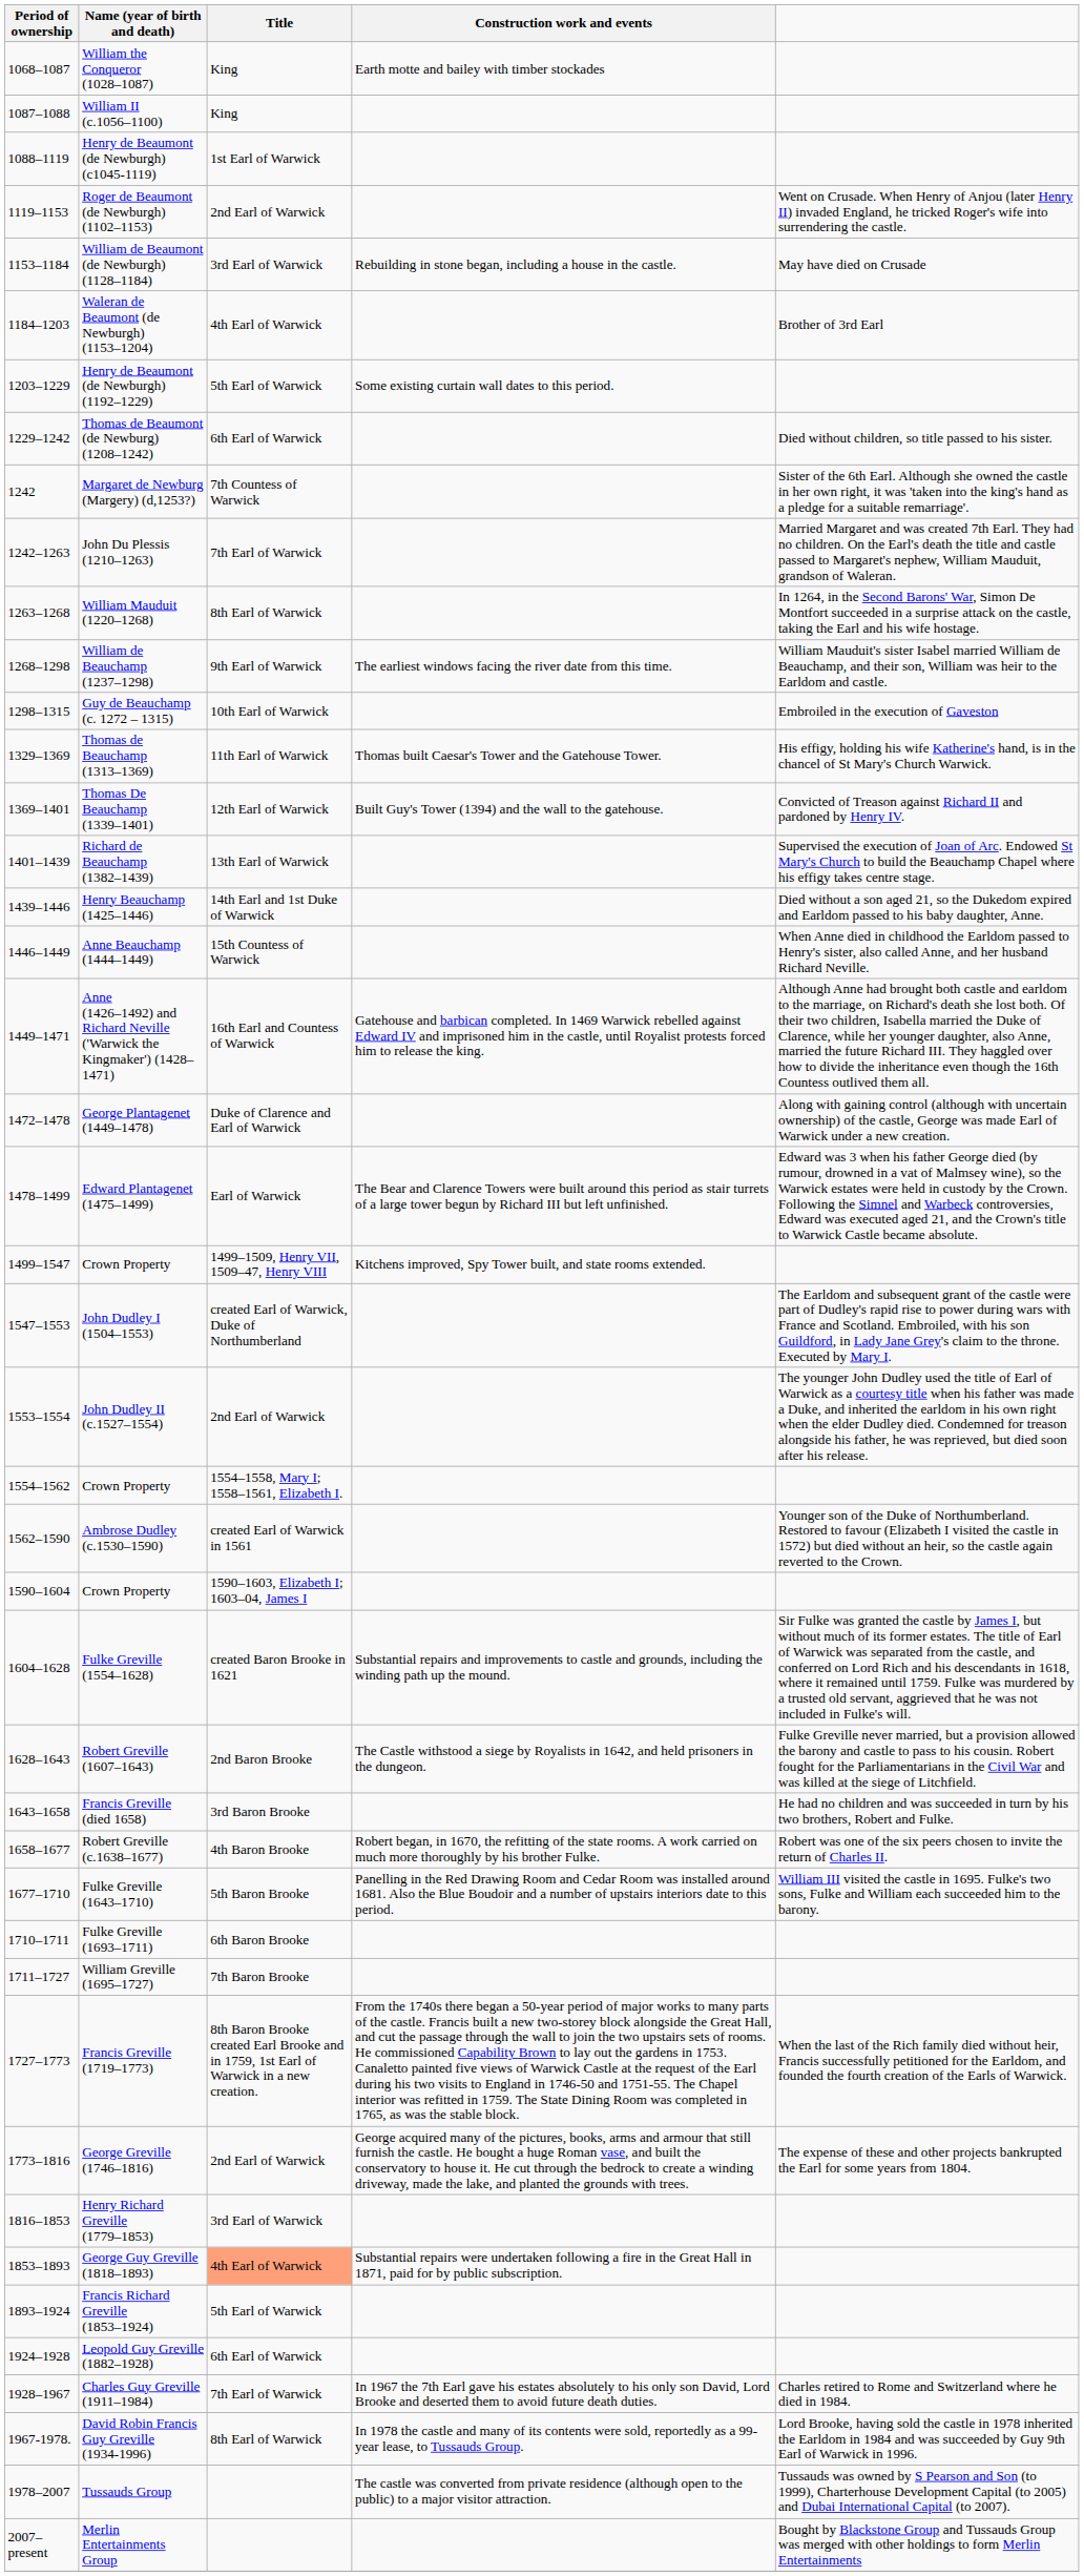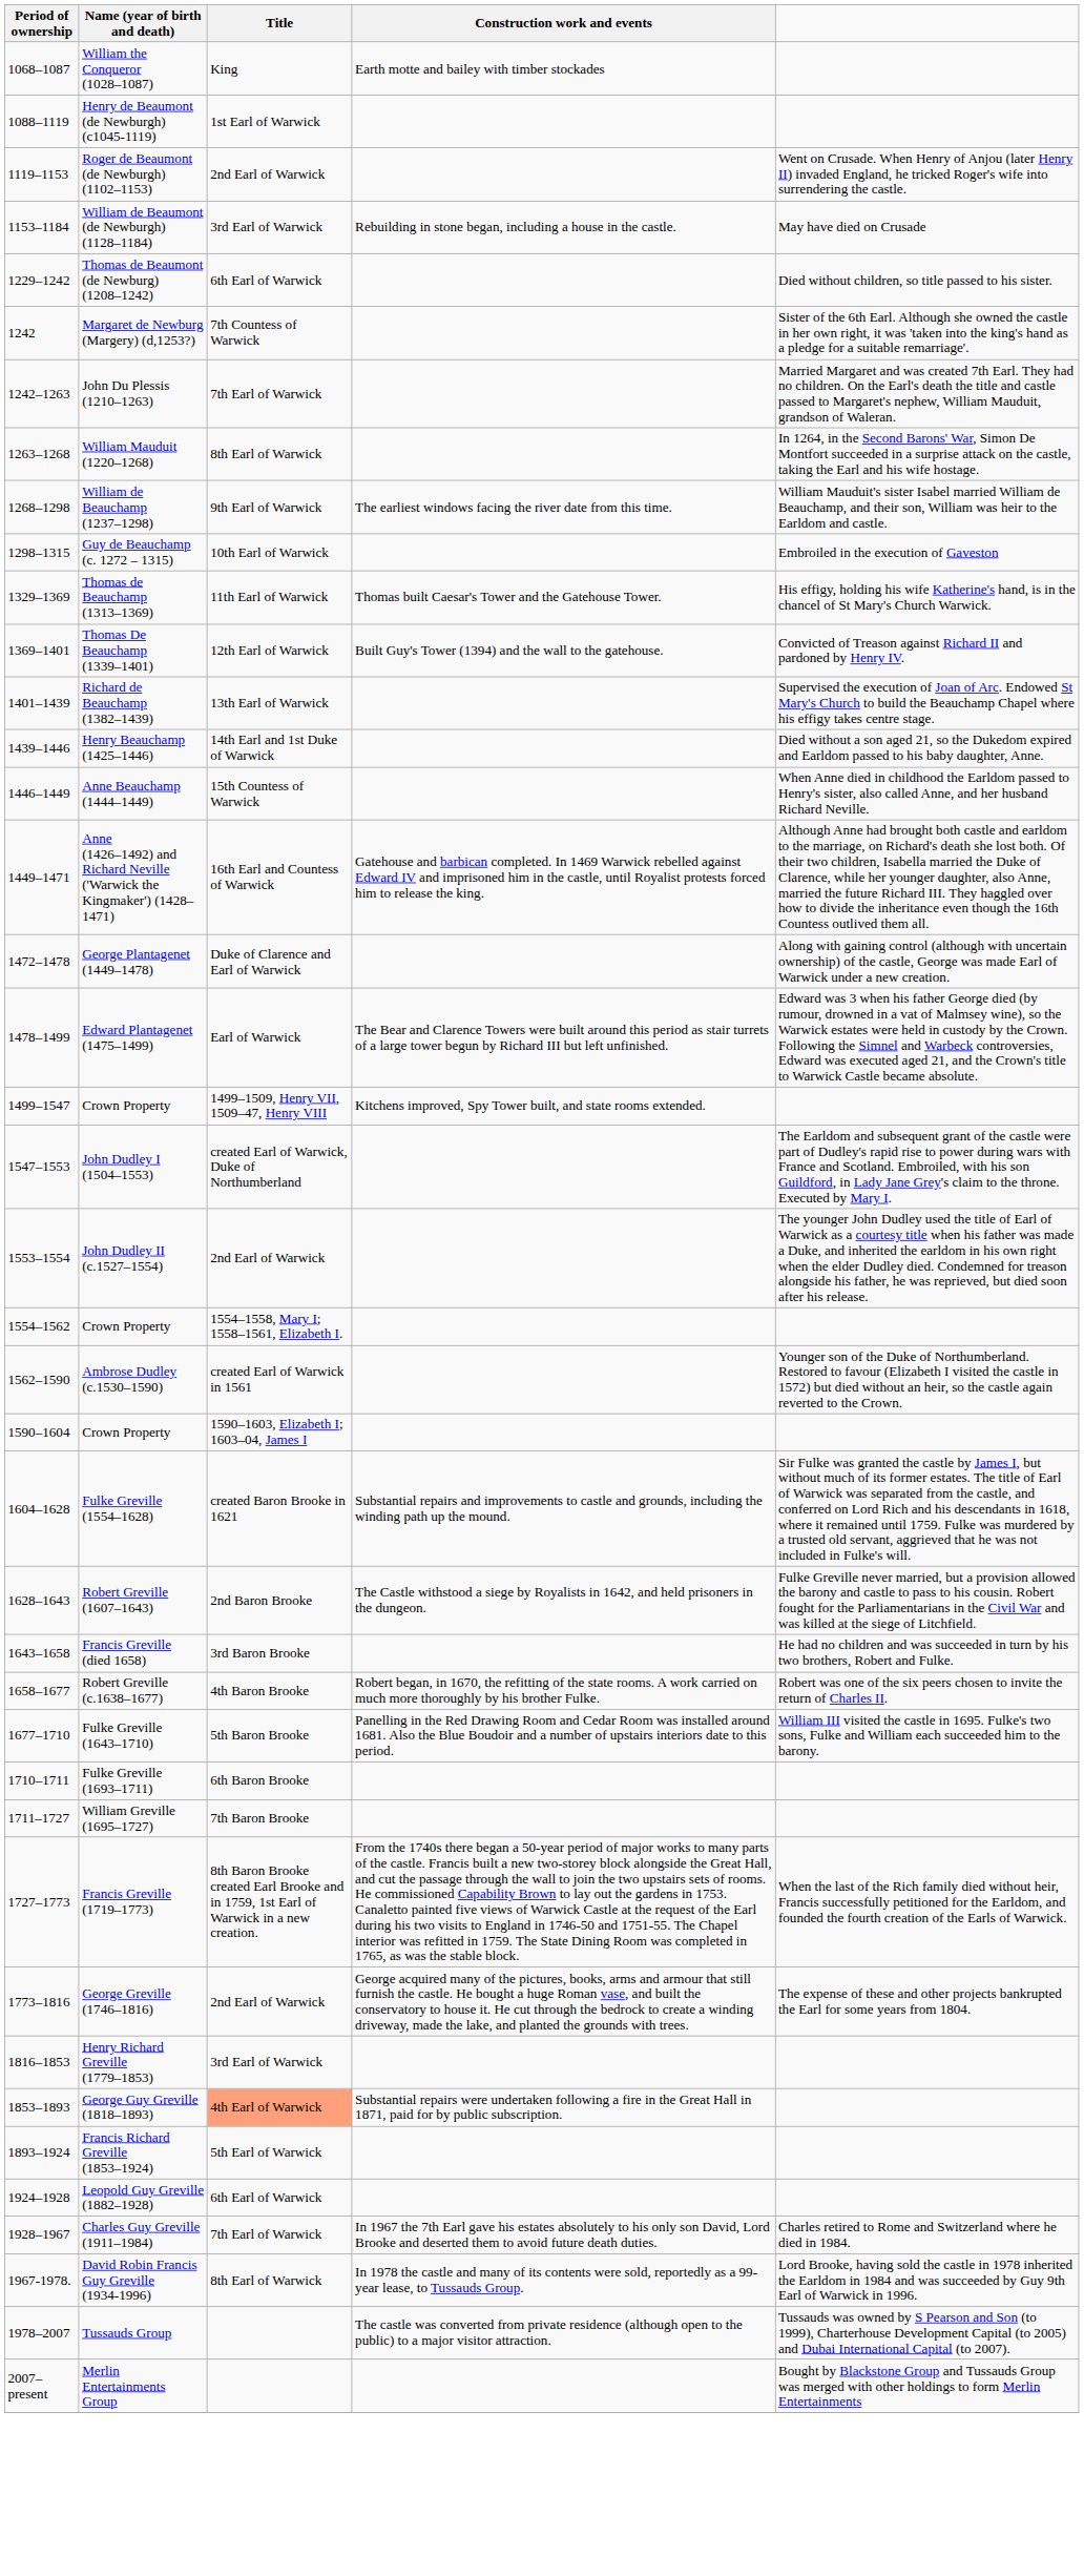- row: 1087–1088 | William II (c.1056–1100) | King
- row: 1184–1203 | Waleran de Beaumont (de Newburgh) (1153–1204) | 4th Earl of Warwick | Brother of 3rd Earl
- row: 1203–1229 | Henry de Beaumont (de Newburgh) (1192–1229) | 5th Earl of Warwick | Some existing curtain wall dates to this period.
